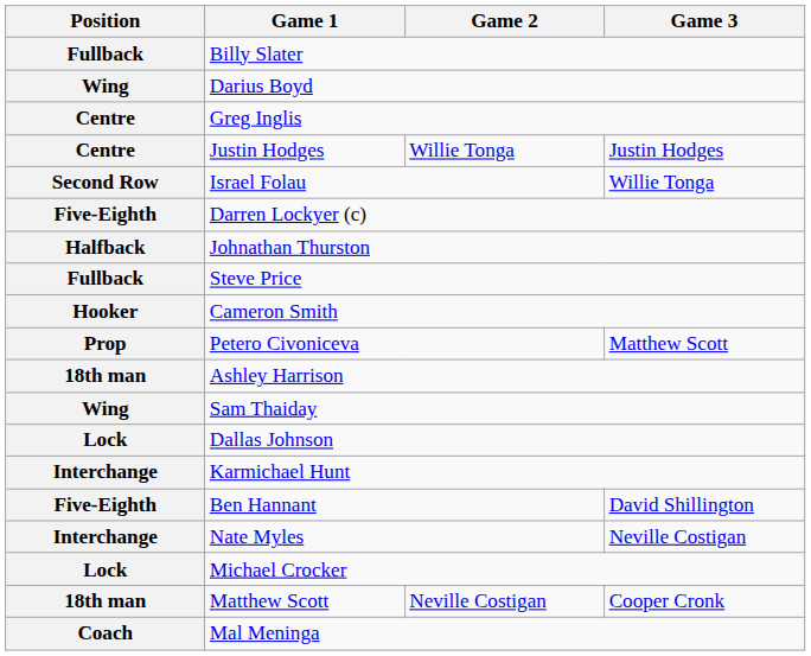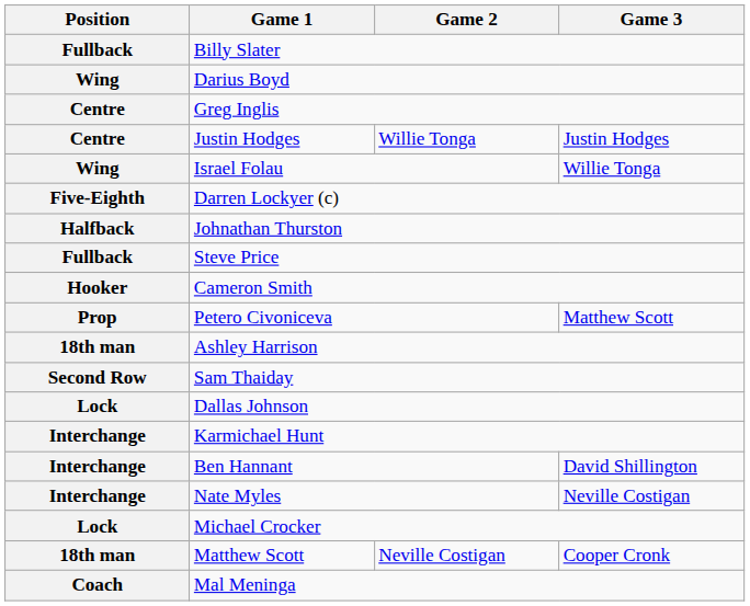Israel Folau | Position: Second Row -> Wing
Sam Thaiday | Position: Wing -> Second Row
Ben Hannant | Position: Five-Eighth -> Interchange
